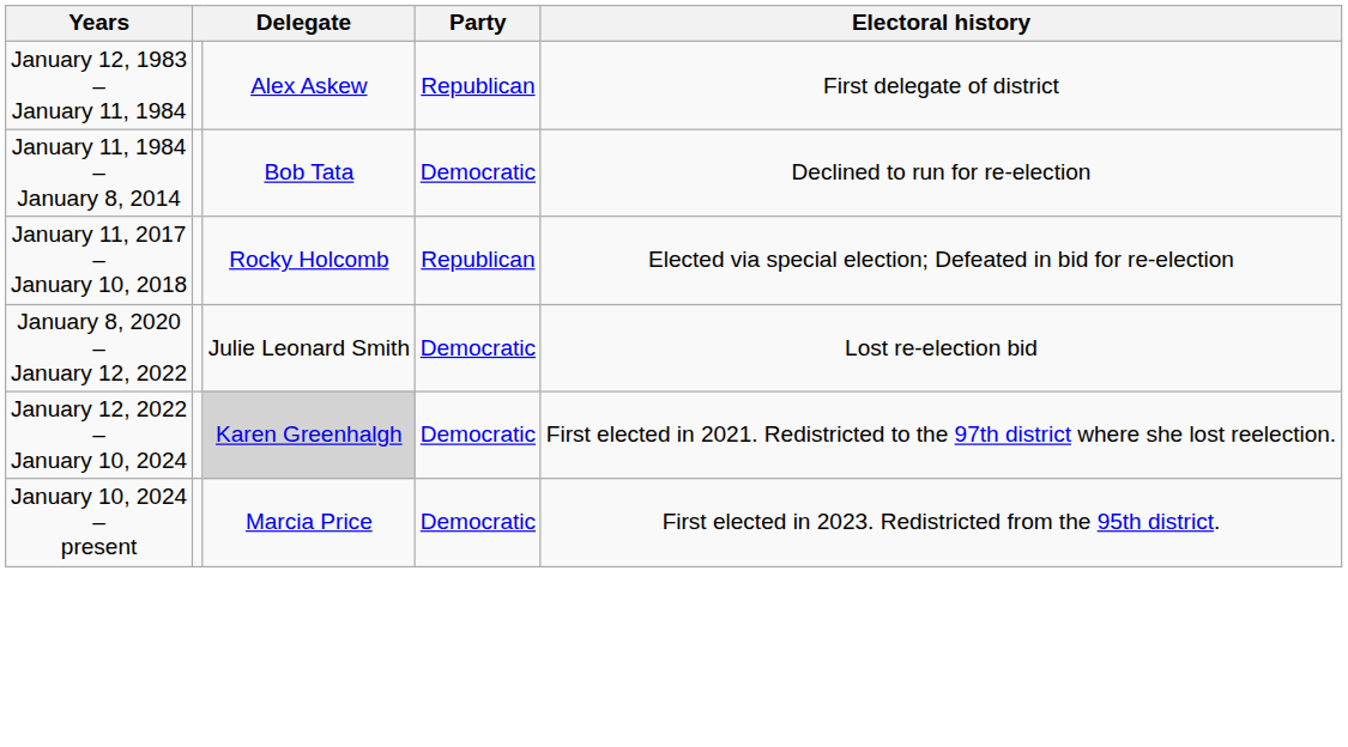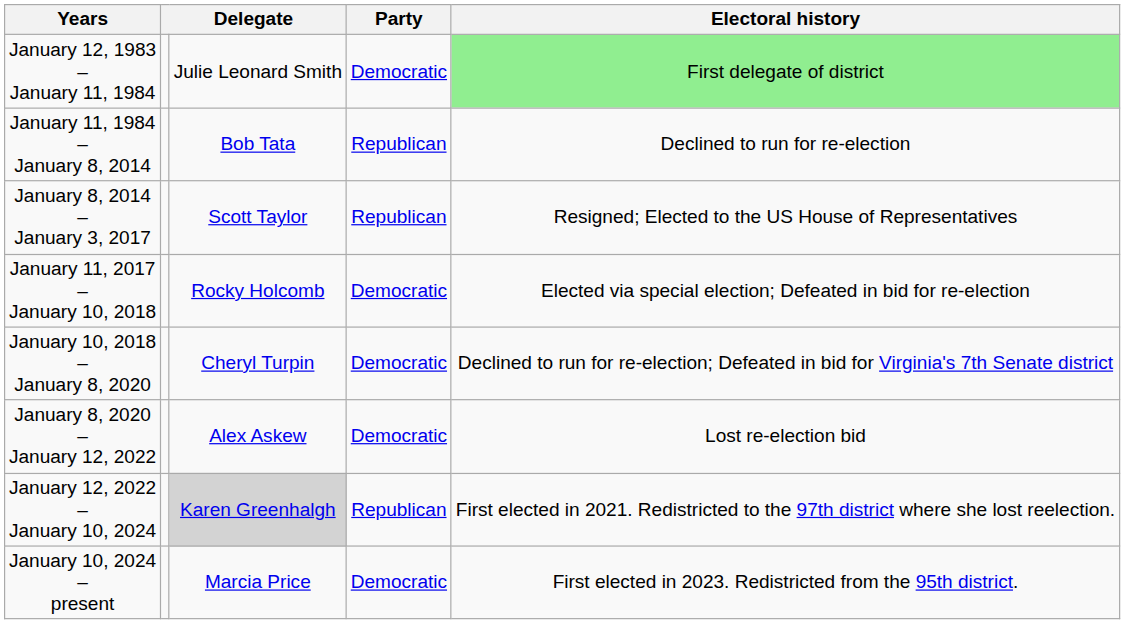January 12, 1983 – January 11, 1984 | column 3: Alex Askew -> Julie Leonard Smith
January 12, 1983 – January 11, 1984 | Party: Republican -> Democratic
January 12, 1983 – January 11, 1984 | Electoral history: no background -> lightgreen background
January 11, 1984 – January 8, 2014 | Party: Democratic -> Republican
+ row: January 8, 2014 – January 3, 2017 | Scott Taylor | Republican | Resigned; Elected to the US House of Representatives
January 11, 2017 – January 10, 2018 | Party: Republican -> Democratic
+ row: January 10, 2018 – January 8, 2020 | Cheryl Turpin | Democratic | Declined to run for re-election; Defeated in bid for Virginia's 7th Senate district
January 8, 2020 – January 12, 2022 | column 3: Julie Leonard Smith -> Alex Askew
January 12, 2022 – January 10, 2024 | Party: Democratic -> Republican
